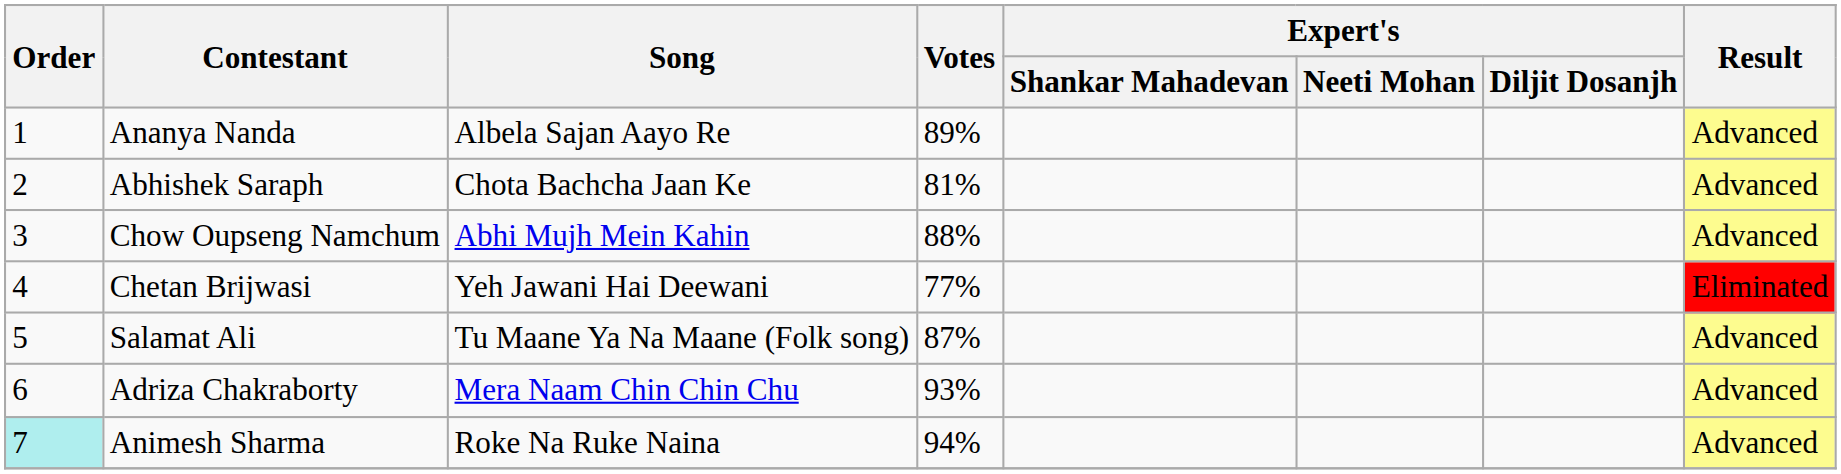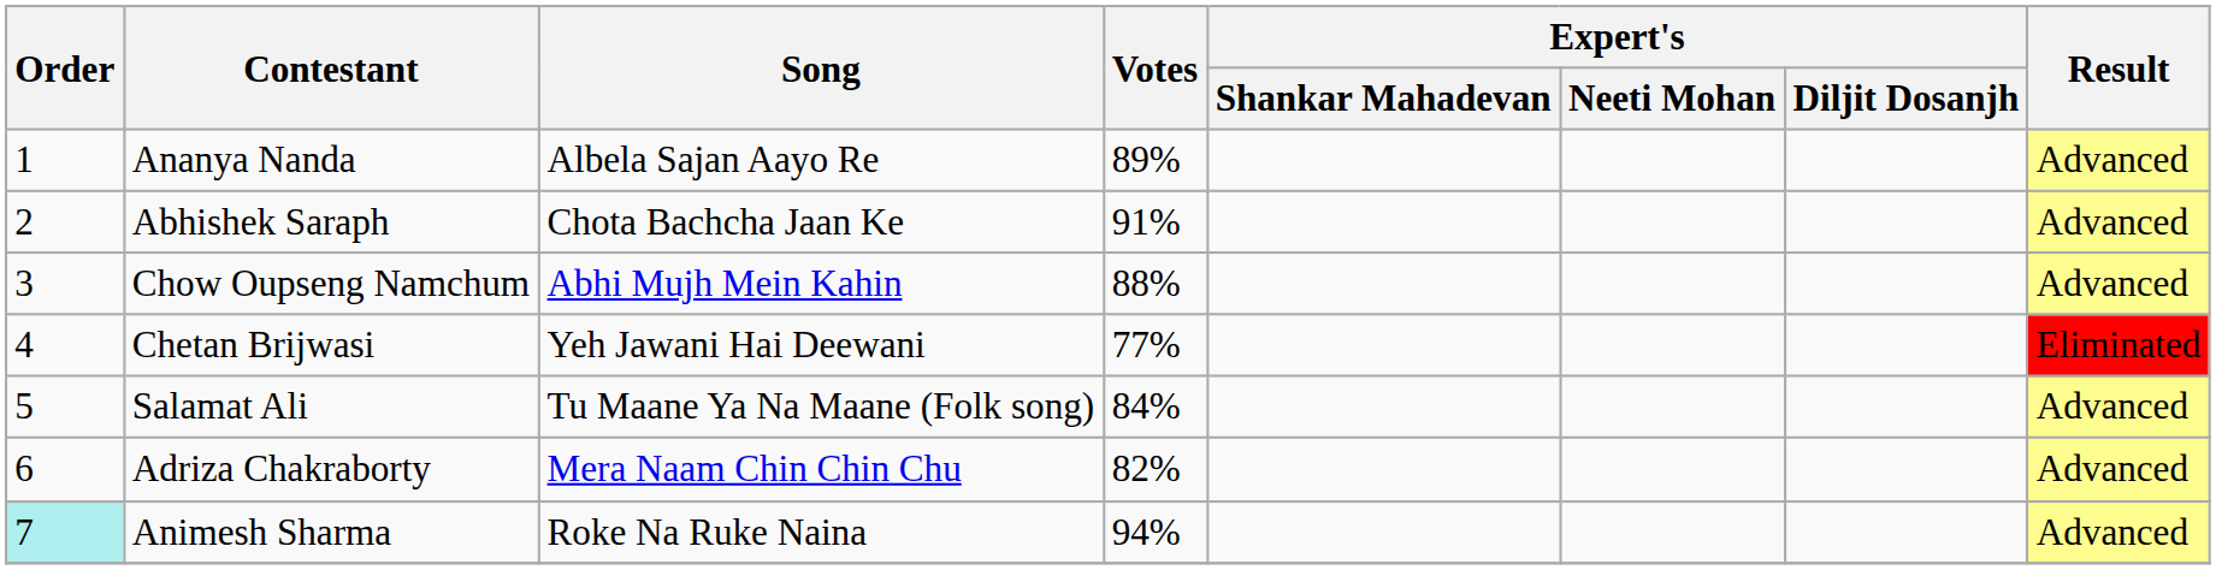Abhishek Saraph | Votes: 81% -> 91%
Salamat Ali | Votes: 87% -> 84%
Adriza Chakraborty | Votes: 93% -> 82%
